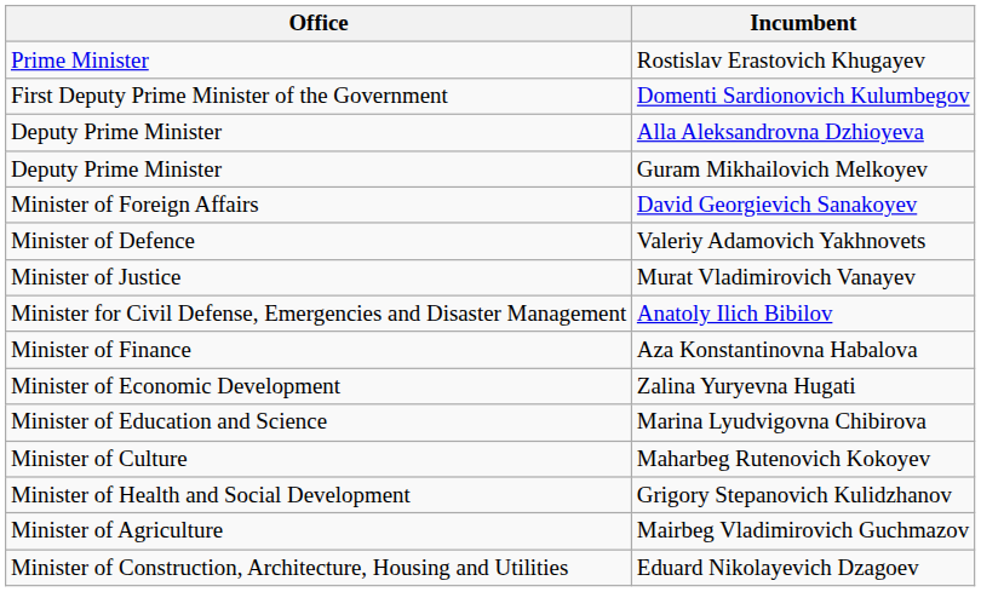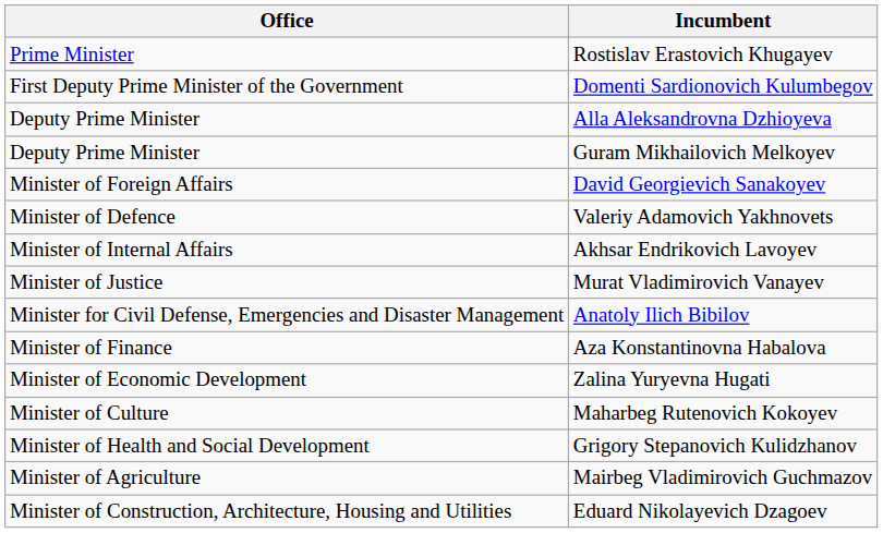+ row: Minister of Internal Affairs | Akhsar Endrikovich Lavoyev
- row: Minister of Education and Science | Marina Lyudvigovna Chibirova
